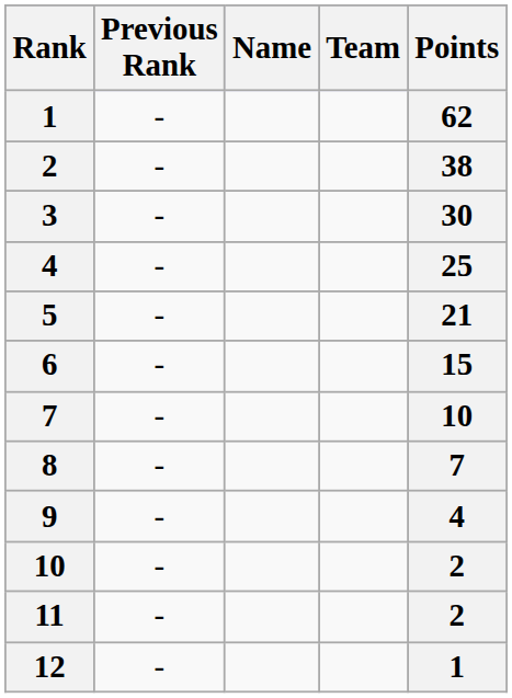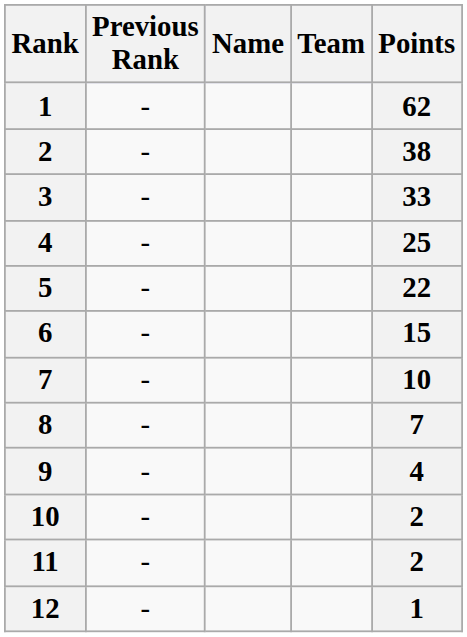3 | Points: 30 -> 33
5 | Points: 21 -> 22
